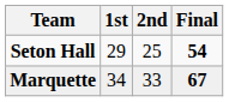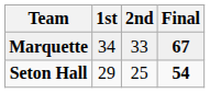rows swapped: Marquette <-> Seton Hall
